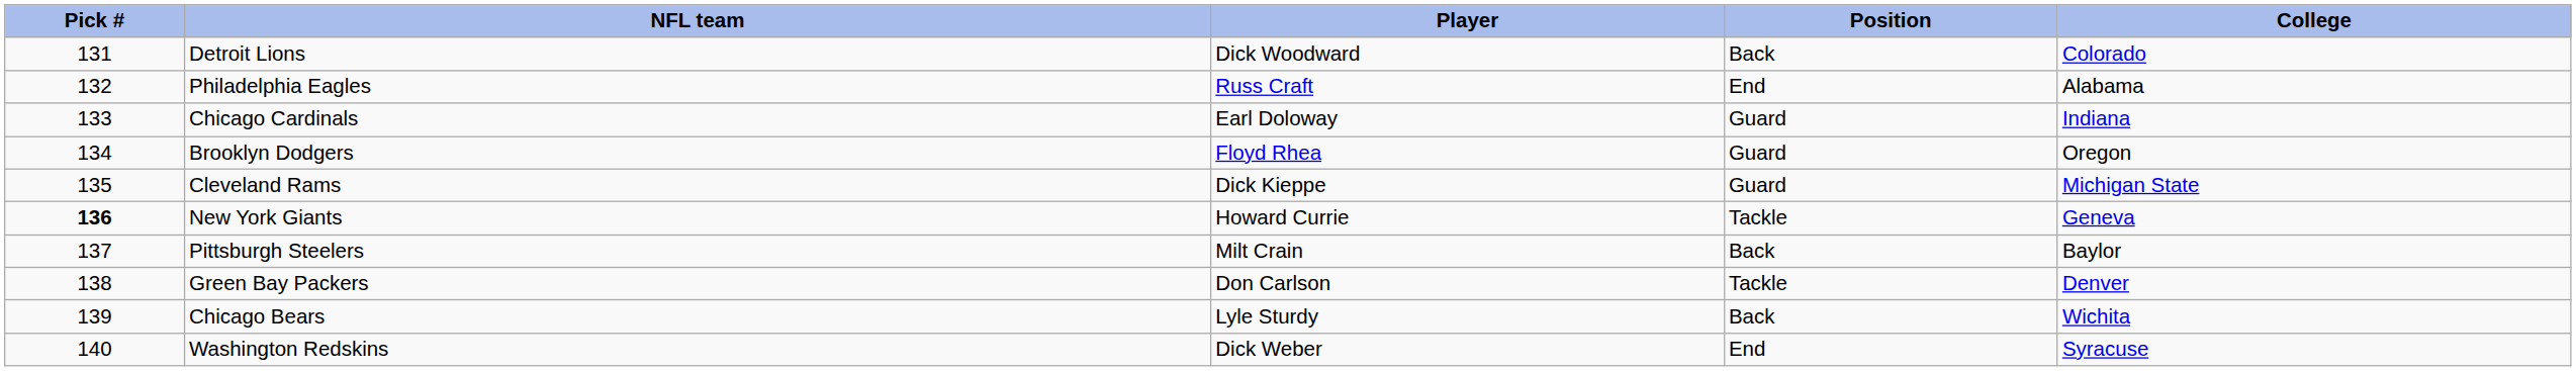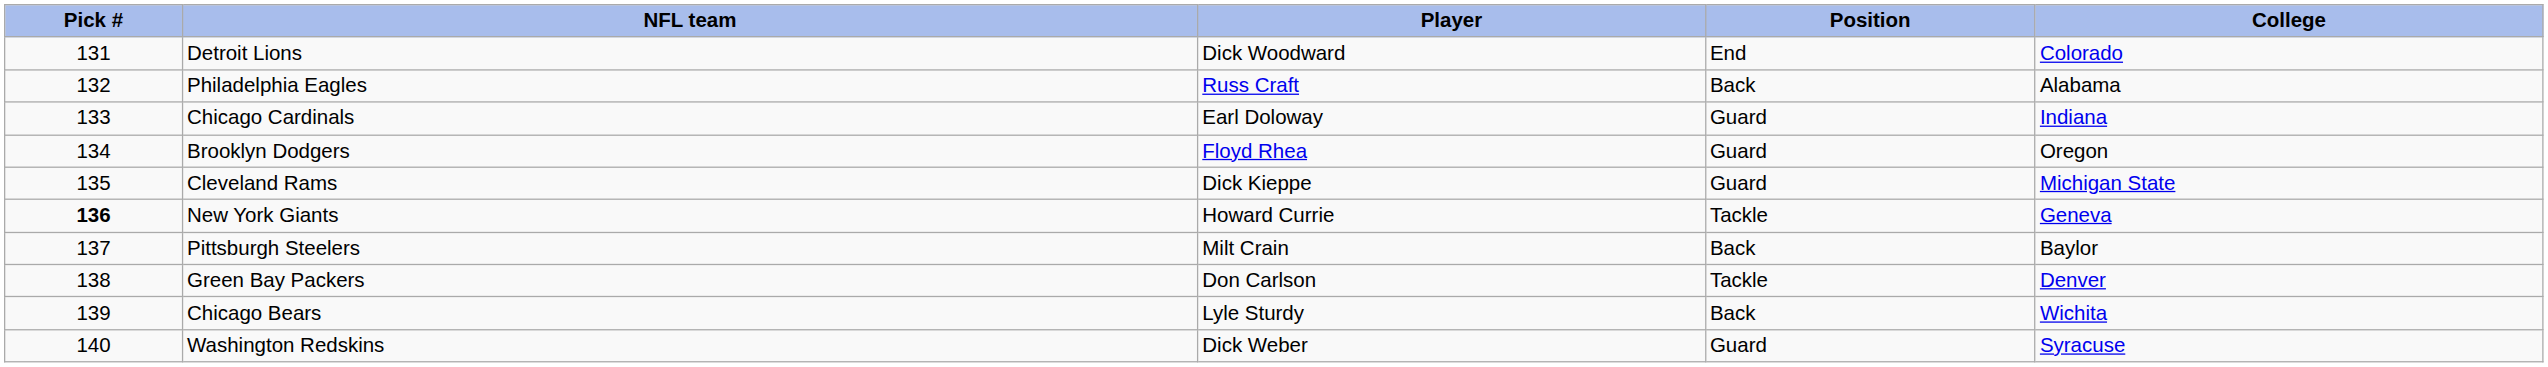Detroit Lions | Position: Back -> End
Philadelphia Eagles | Position: End -> Back
Washington Redskins | Position: End -> Guard
